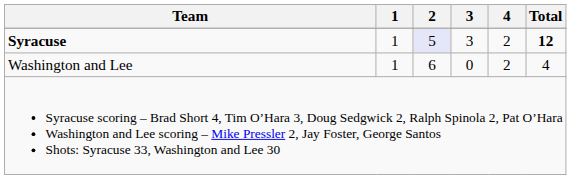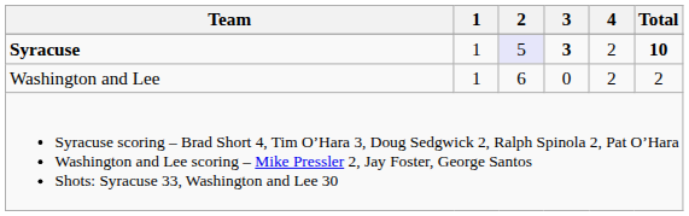Syracuse | 3: normal -> bold
Syracuse | Total: 12 -> 10
Washington and Lee | Total: 4 -> 2
